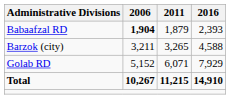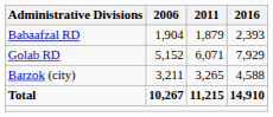Babaafzal RD | 2006: bold -> normal
rows swapped: Golab RD <-> Barzok (city)
